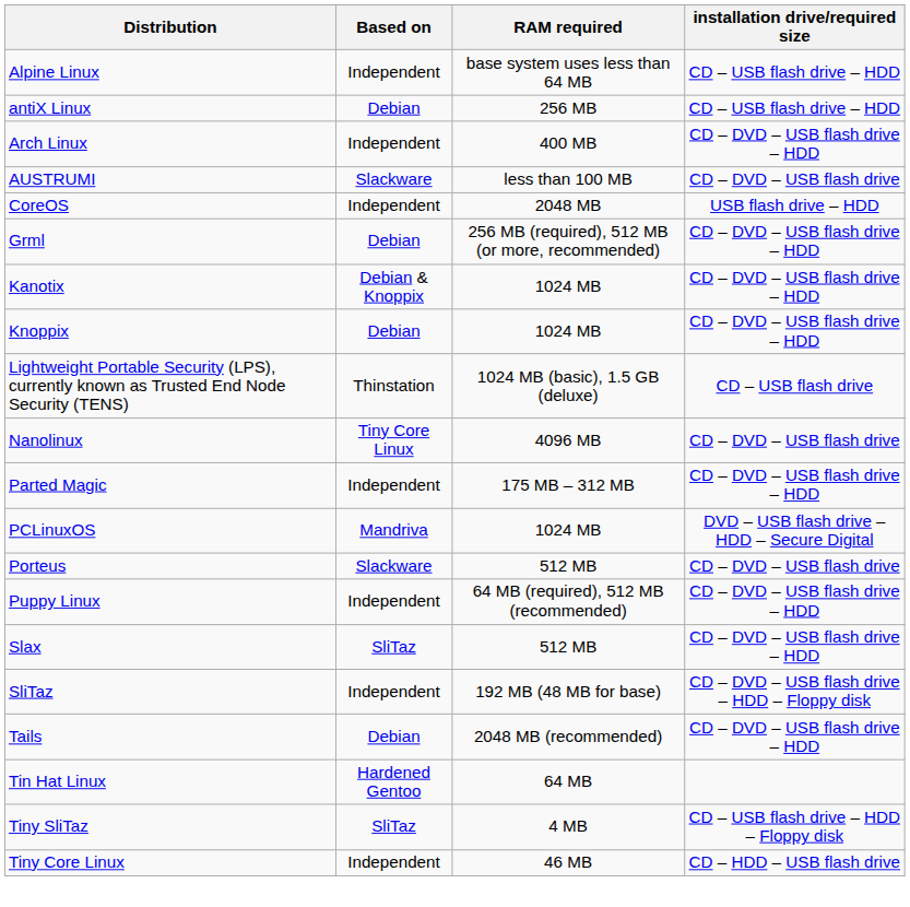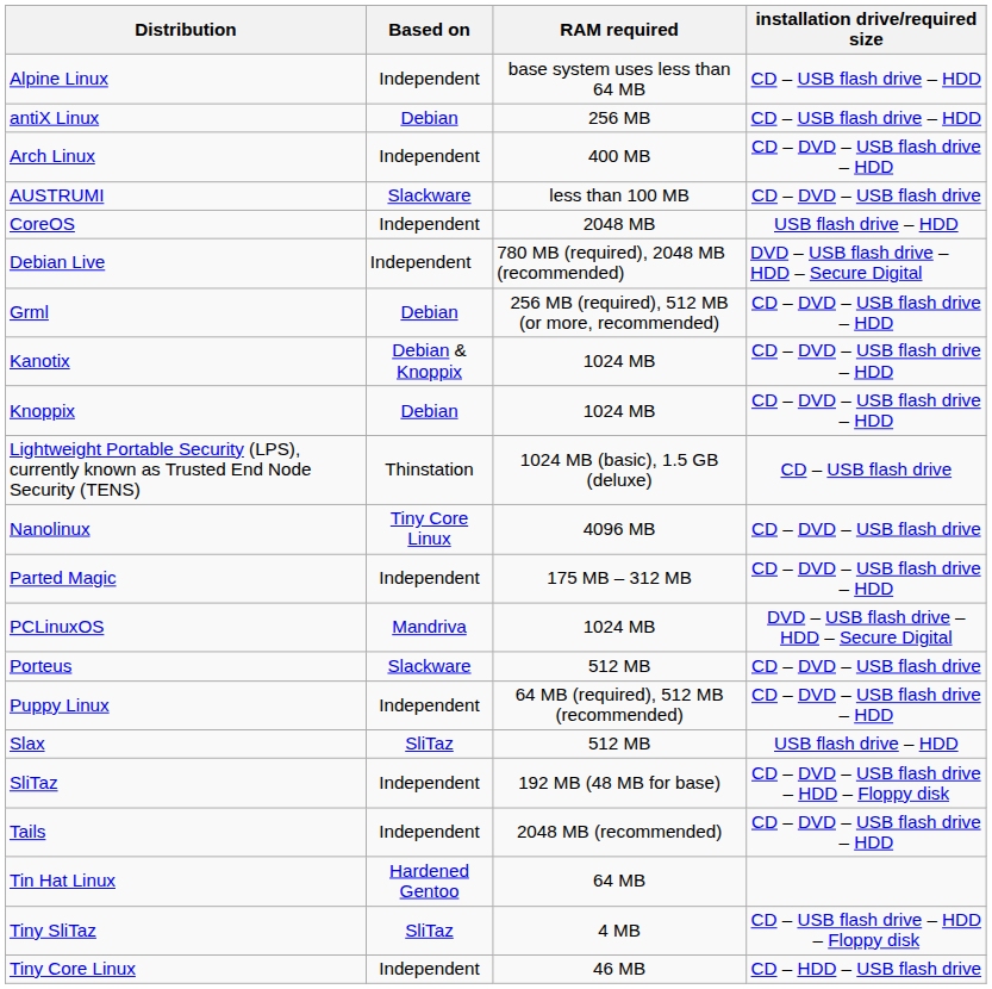+ row: Debian Live | Independent | 780 MB (required), 2048 MB (recommended) | DVD – USB flash drive – HDD – Secure Digital
Slax | installation drive/required size: CD – DVD – USB flash drive – HDD -> USB flash drive – HDD
Tails | Based on: Debian -> Independent
